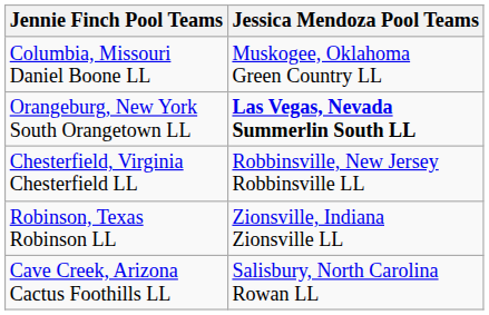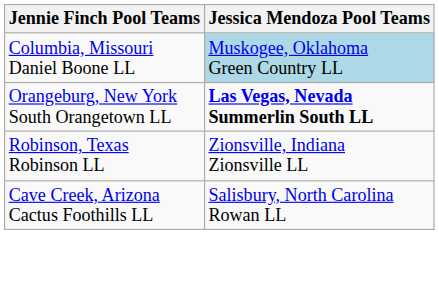Columbia, Missouri Daniel Boone LL | Jessica Mendoza Pool Teams: no background -> lightblue background
- row: Chesterfield, Virginia Chesterfield LL | Robbinsville, New Jersey Robbinsville LL
